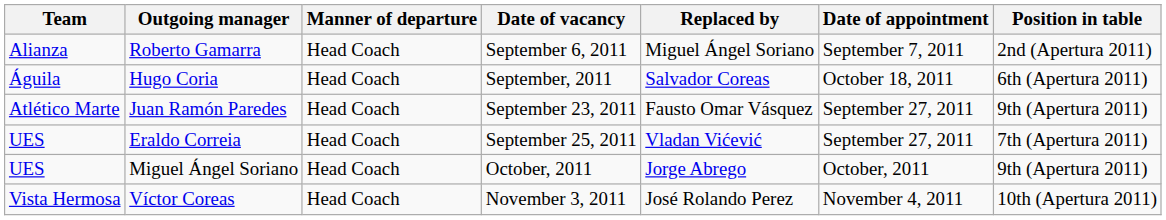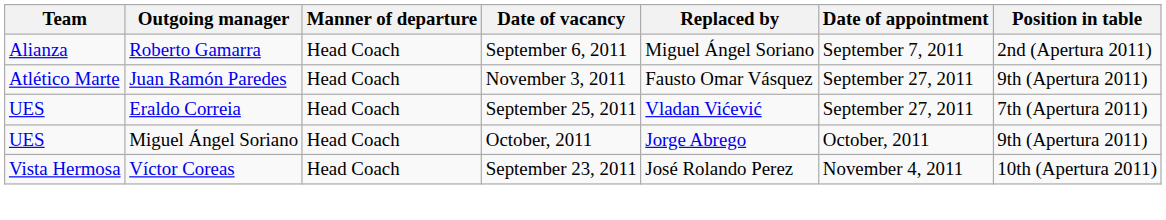- row: Águila | Hugo Coria | Head Coach | September, 2011 | Salvador Coreas | October 18, 2011 | 6th (Apertura 2011)
Juan Ramón Paredes | Date of vacancy: September 23, 2011 -> November 3, 2011
Víctor Coreas | Date of vacancy: November 3, 2011 -> September 23, 2011
